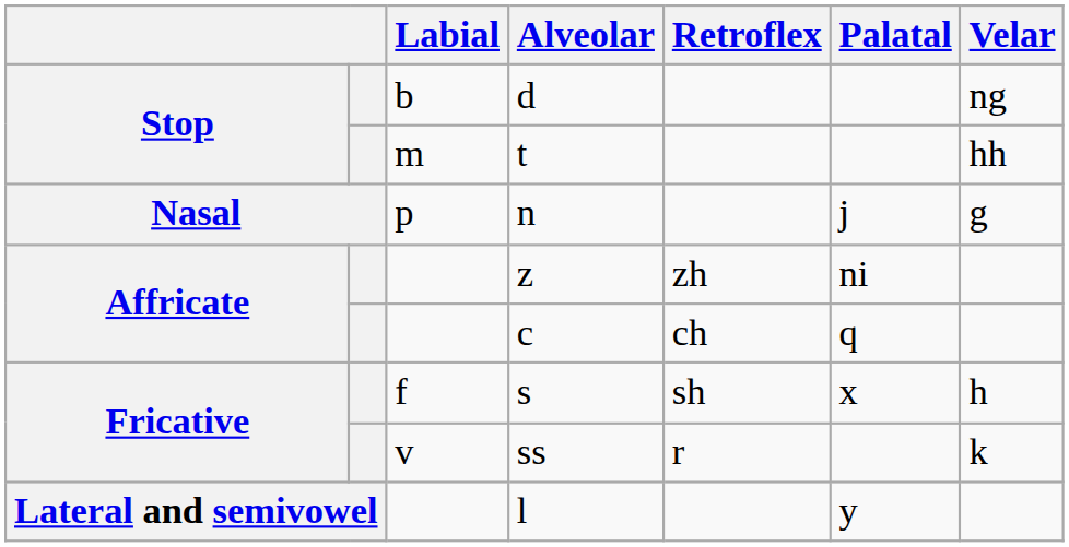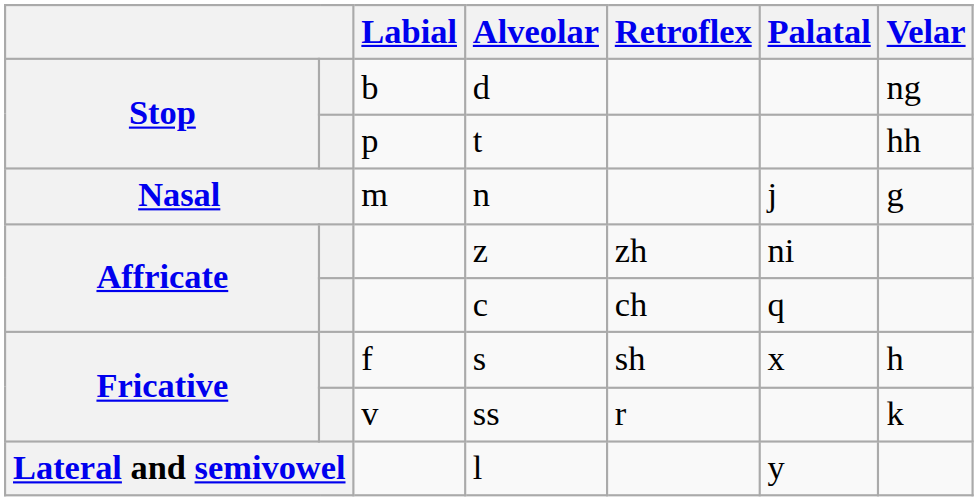t | Labial: m -> p
n | Labial: p -> m
